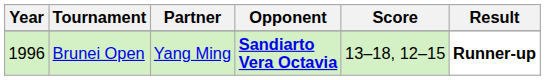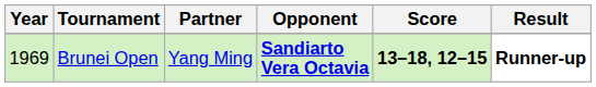Brunei Open | Year: 1996 -> 1969
Brunei Open | Score: normal -> bold
